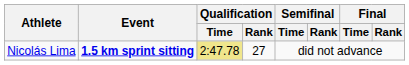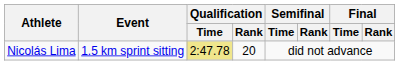Nicolás Lima | Event: bold -> normal
Nicolás Lima | Qualification / Rank: 27 -> 20
